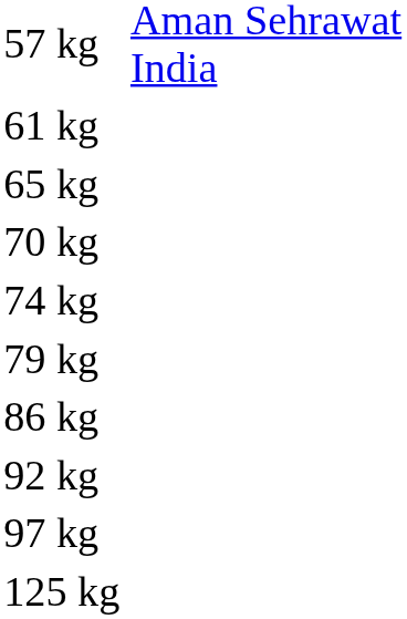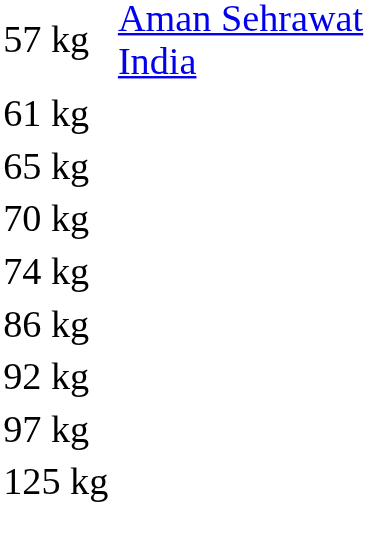- row: 79 kg
